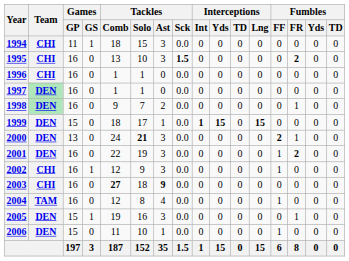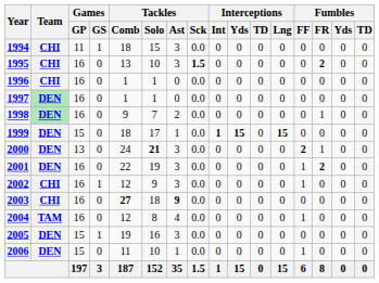2005 | Fumbles / FR: 1 -> 0
